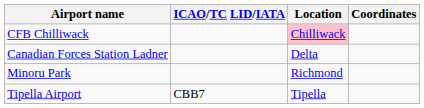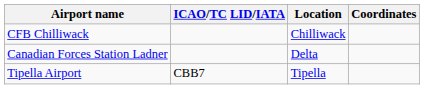CFB Chilliwack | Location: pink background -> no background
- row: Minoru Park | Richmond
